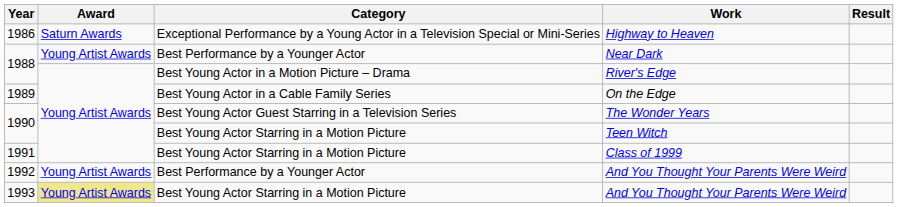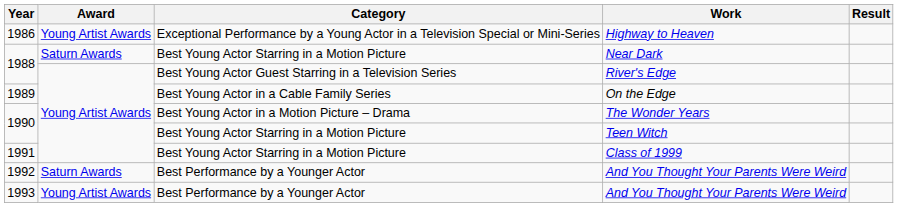Highway to Heaven | Award: Saturn Awards -> Young Artist Awards
Near Dark | Award: Young Artist Awards -> Saturn Awards
Near Dark | Category: Best Performance by a Younger Actor -> Best Young Actor Starring in a Motion Picture
River's Edge | Category: Best Young Actor in a Motion Picture – Drama -> Best Young Actor Guest Starring in a Television Series
The Wonder Years | Category: Best Young Actor Guest Starring in a Television Series -> Best Young Actor in a Motion Picture – Drama
1992 / And You Thought Your Parents Were Weird | Award: Young Artist Awards -> Saturn Awards
1993 / And You Thought Your Parents Were Weird | Award: khaki background -> no background
1993 / And You Thought Your Parents Were Weird | Category: Best Young Actor Starring in a Motion Picture -> Best Performance by a Younger Actor
